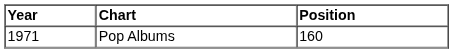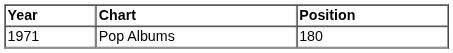Pop Albums | Position: 160 -> 180
